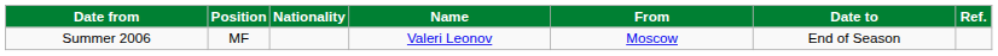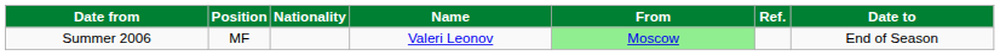columns swapped: Date to <-> Ref.
Summer 2006 | From: no background -> lightgreen background
